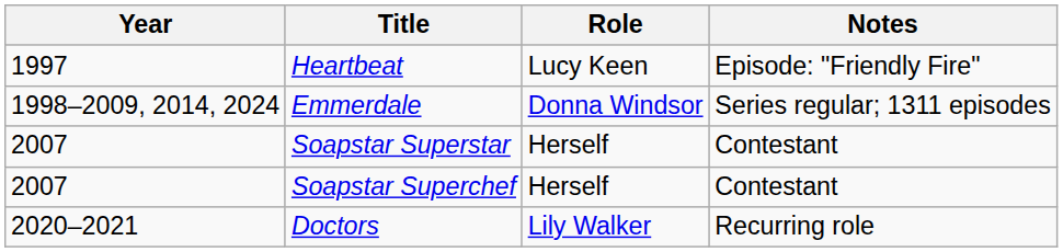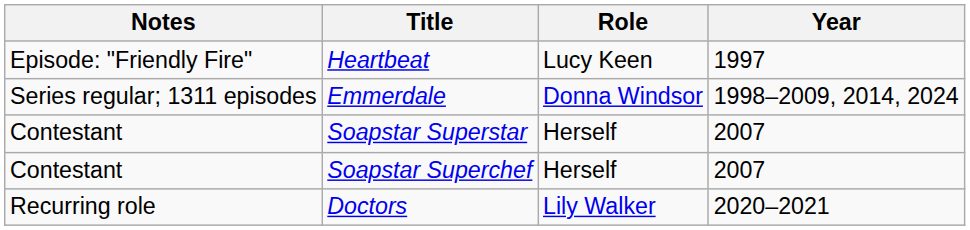columns swapped: Year <-> Notes
